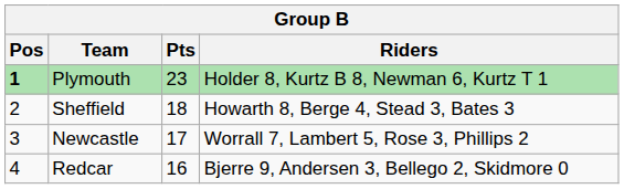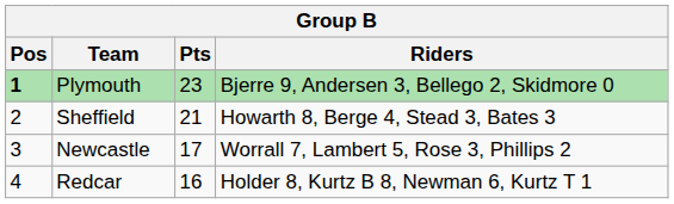Plymouth | Riders: Holder 8, Kurtz B 8, Newman 6, Kurtz T 1 -> Bjerre 9, Andersen 3, Bellego 2, Skidmore 0
Sheffield | Pts: 18 -> 21
Redcar | Riders: Bjerre 9, Andersen 3, Bellego 2, Skidmore 0 -> Holder 8, Kurtz B 8, Newman 6, Kurtz T 1
